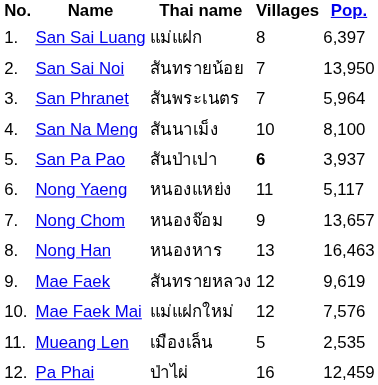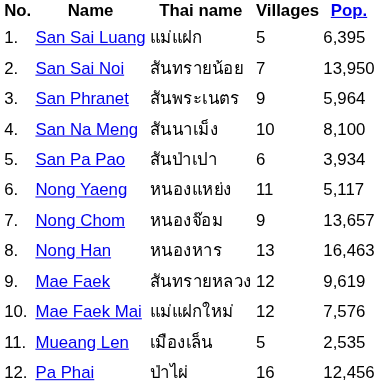San Sai Luang | Villages: 8 -> 5
San Sai Luang | Pop.: 6,397 -> 6,395
San Phranet | Villages: 7 -> 9
San Pa Pao | Villages: bold -> normal
San Pa Pao | Pop.: 3,937 -> 3,934
Pa Phai | Pop.: 12,459 -> 12,456
